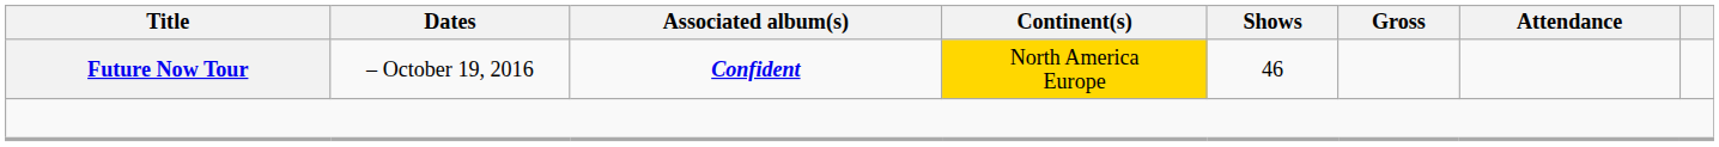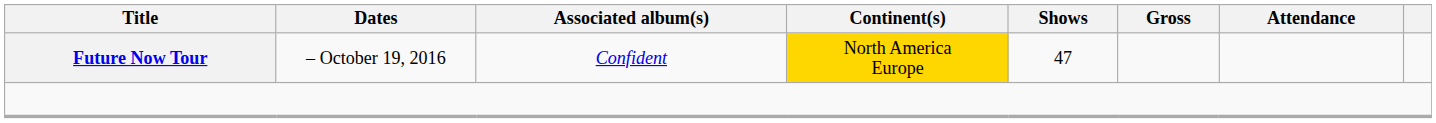Future Now Tour | Associated album(s): bold -> normal
Future Now Tour | Shows: 46 -> 47
